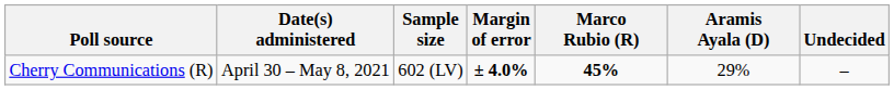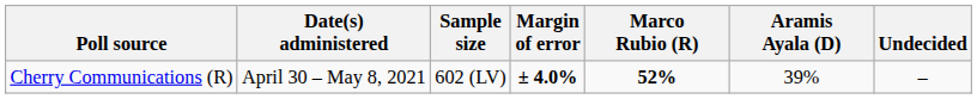Cherry Communications (R) | Marco Rubio (R): 45% -> 52%
Cherry Communications (R) | Aramis Ayala (D): 29% -> 39%
